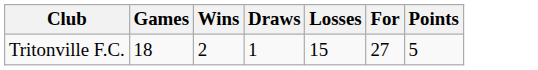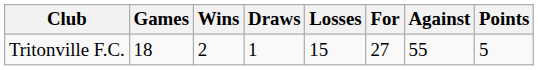+ column: Against | 55
